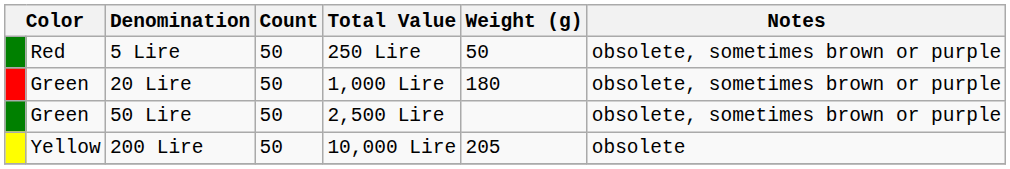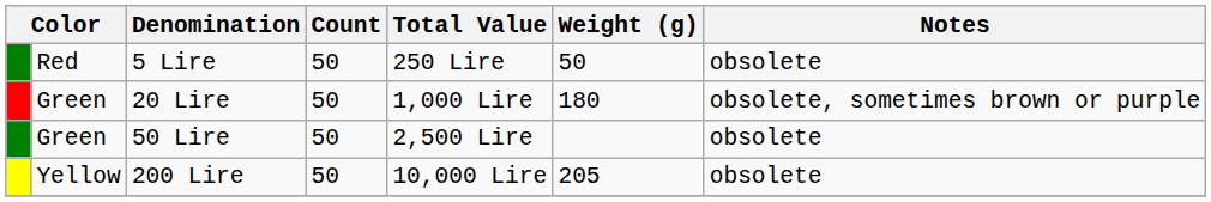5 Lire | Notes: obsolete, sometimes brown or purple -> obsolete
50 Lire | Notes: obsolete, sometimes brown or purple -> obsolete
